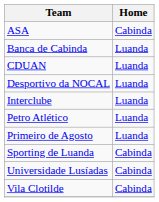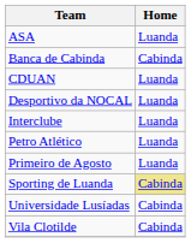ASA | Home: Cabinda -> Luanda
Banca de Cabinda | Home: Luanda -> Cabinda
Sporting de Luanda | Home: no background -> khaki background
